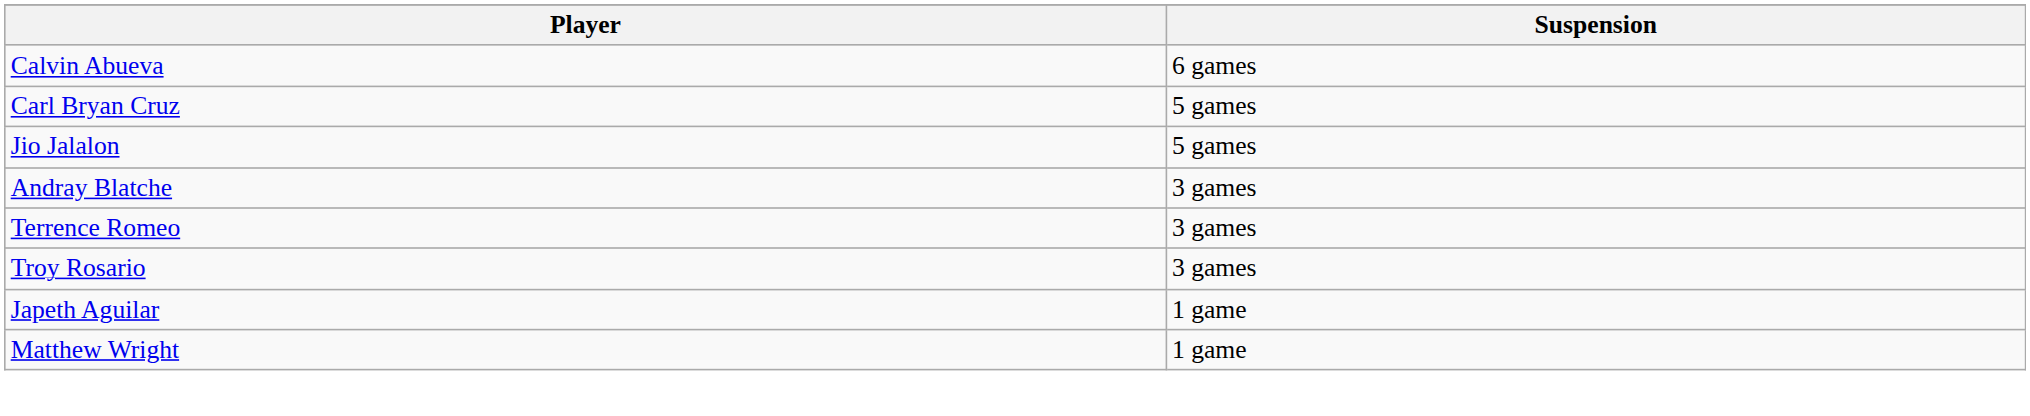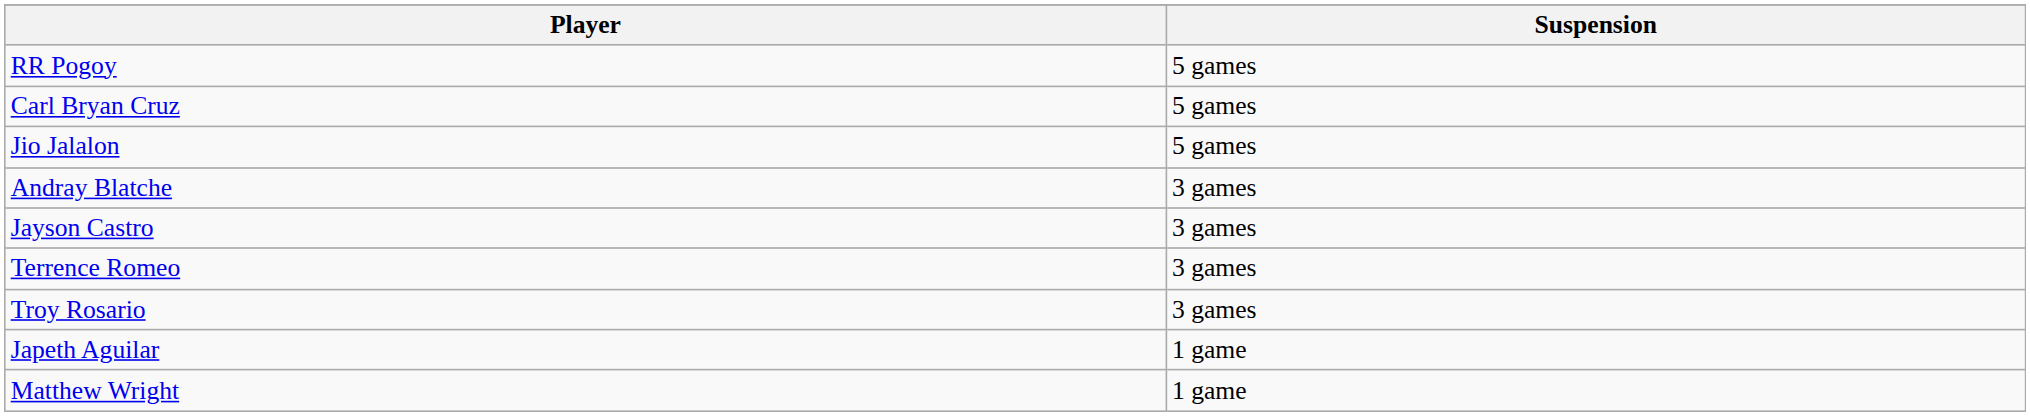- row: Calvin Abueva | 6 games
+ row: RR Pogoy | 5 games
+ row: Jayson Castro | 3 games
